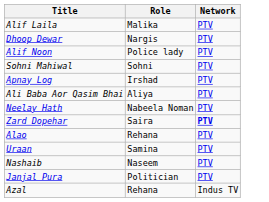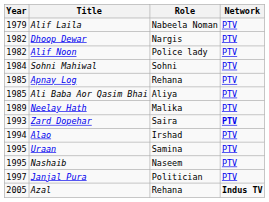+ column: Year | 1979 | 1982 | 1982 | 1984 | 1985 | 1985 | 1989 | 1993 | 1994 | 1995 | 1995 | 1997 | 2005
Alif Laila | Role: Malika -> Nabeela Noman
Apnay Log | Role: Irshad -> Rehana
Neelay Hath | Role: Nabeela Noman -> Malika
Alao | Role: Rehana -> Irshad
Azal | Network: normal -> bold
